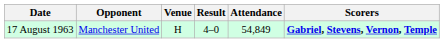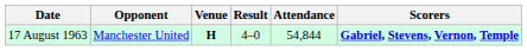17 August 1963 | Venue: normal -> bold
17 August 1963 | Attendance: 54,849 -> 54,844
